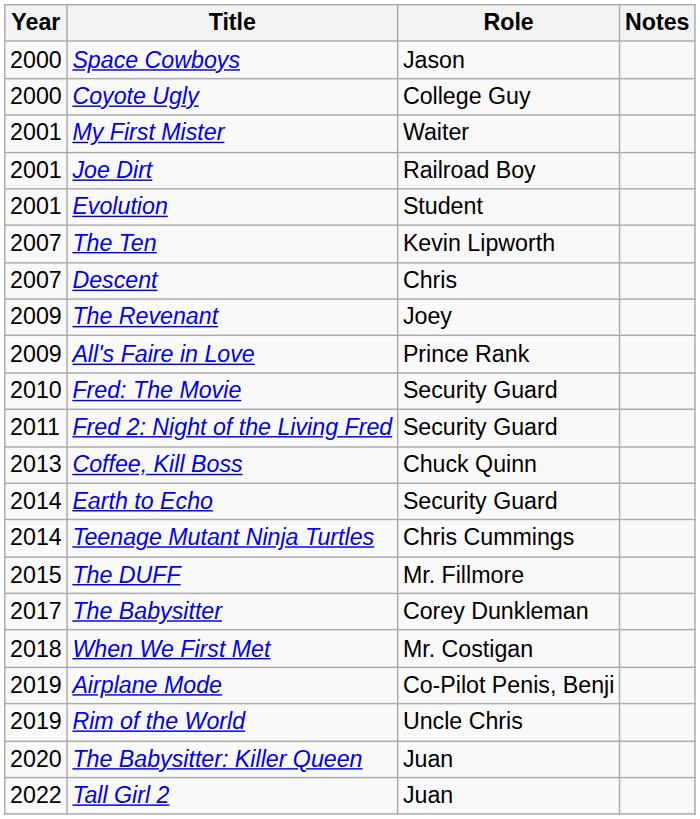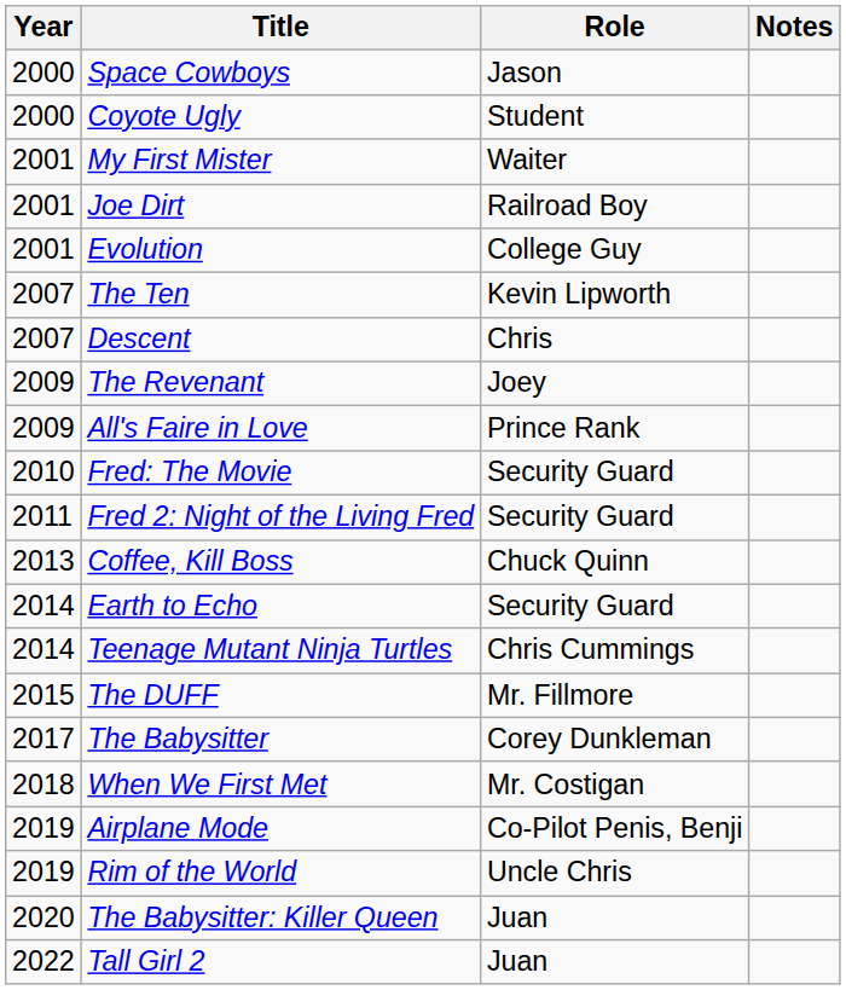Coyote Ugly | Role: College Guy -> Student
Evolution | Role: Student -> College Guy
